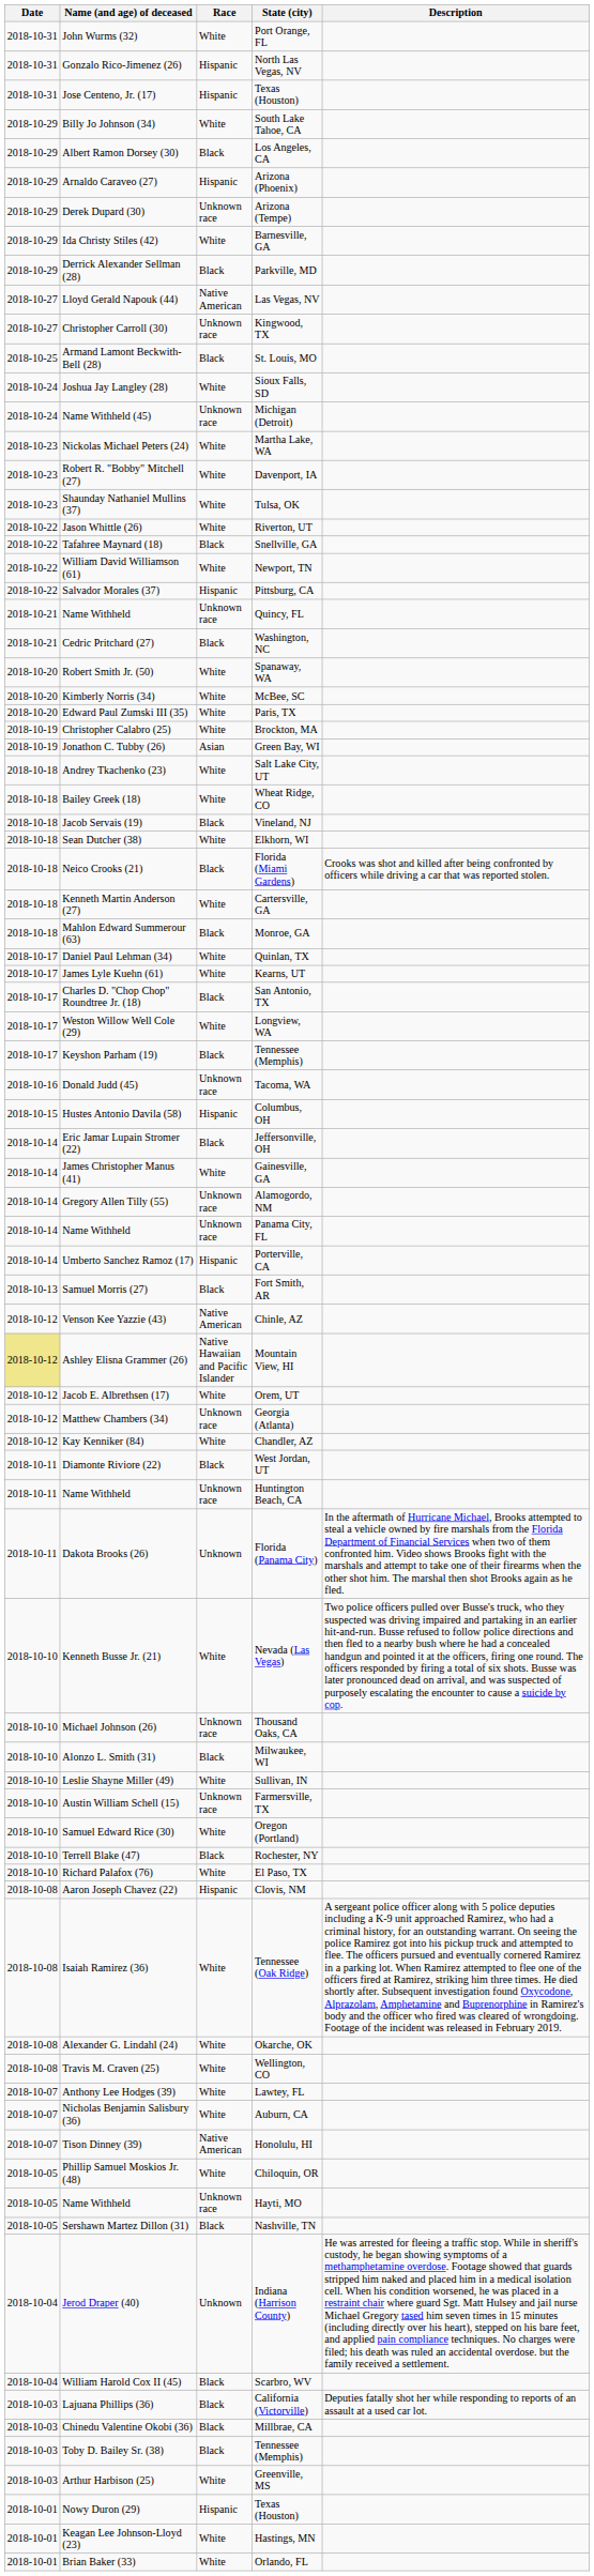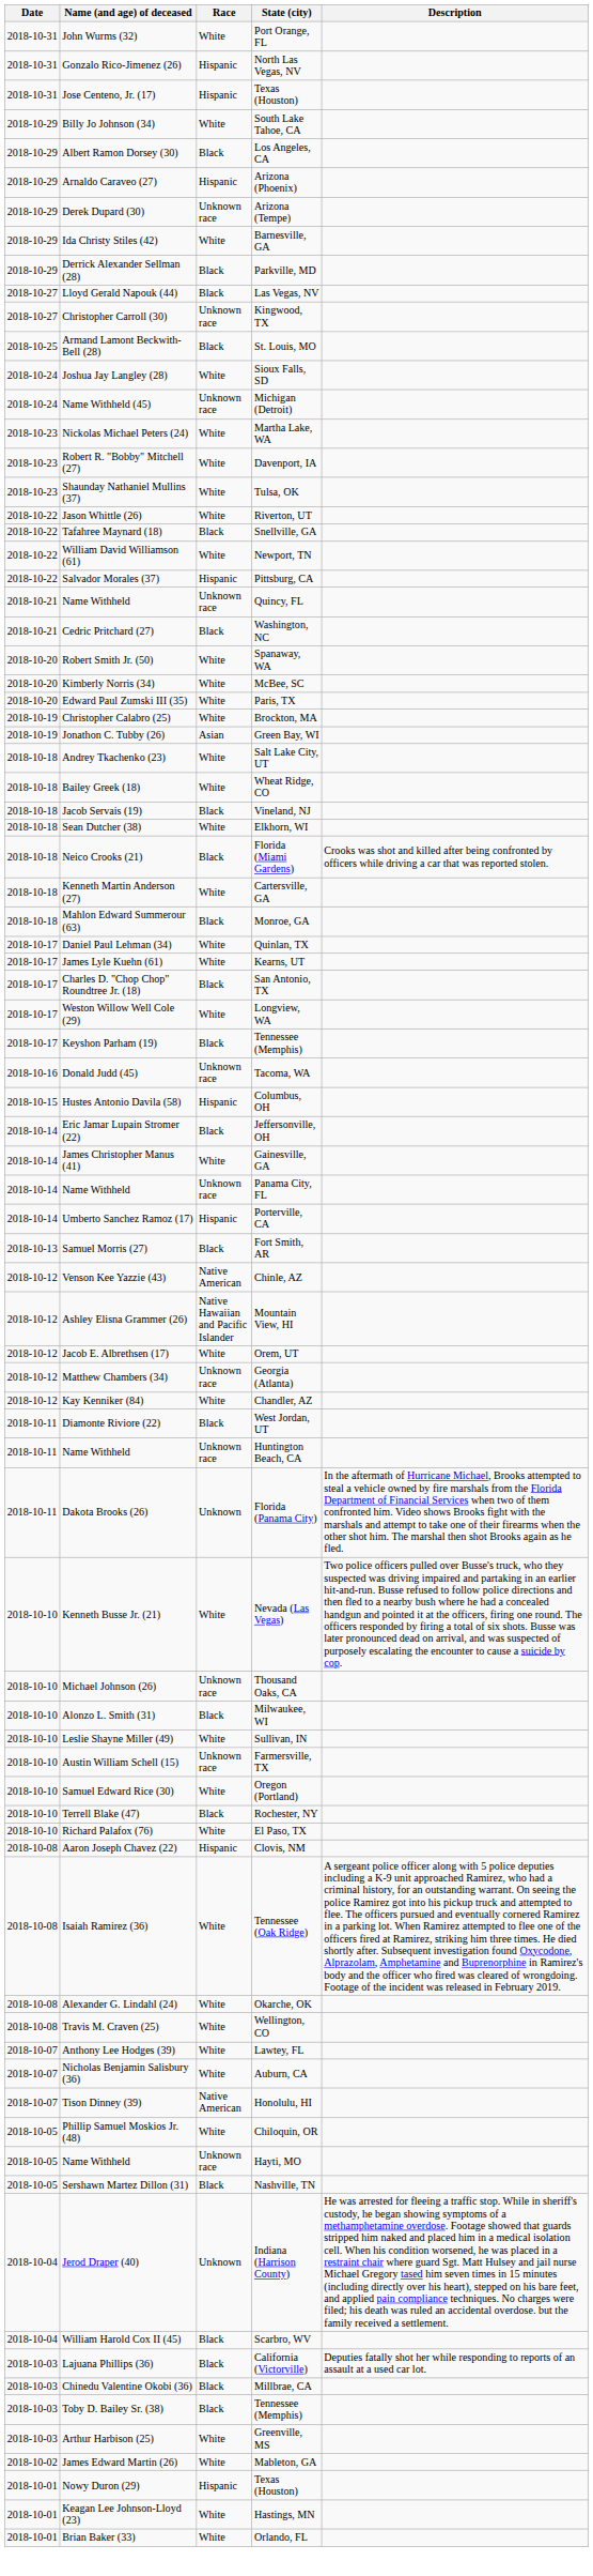Las Vegas, NV | Race: Native American -> Black
- row: 2018-10-14 | Gregory Allen Tilly (55) | Unknown race | Alamogordo, NM
Mountain View, HI | Date: khaki background -> no background
+ row: 2018-10-02 | James Edward Martin (26) | White | Mableton, GA
